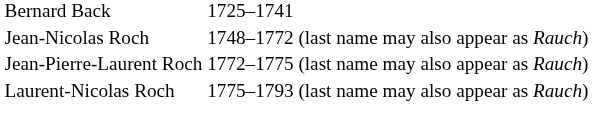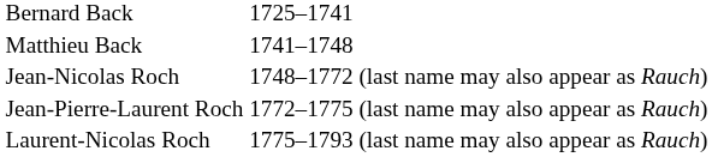+ row: Matthieu Back | 1741–1748
